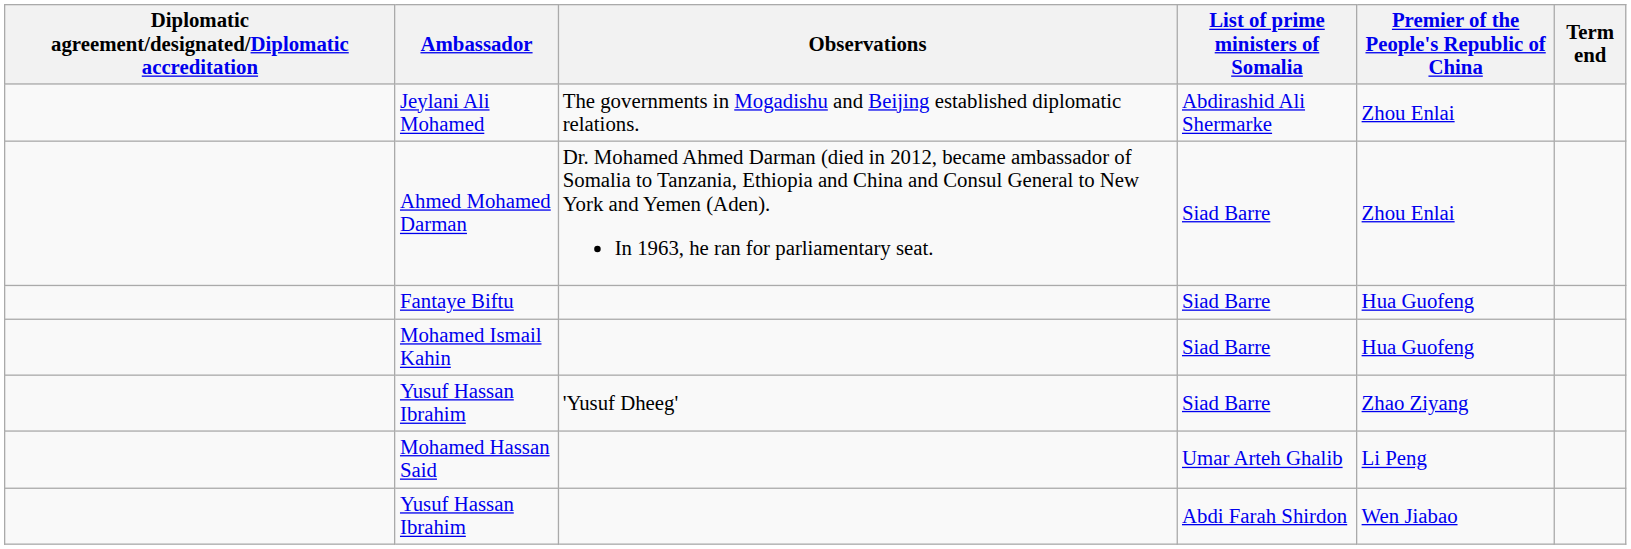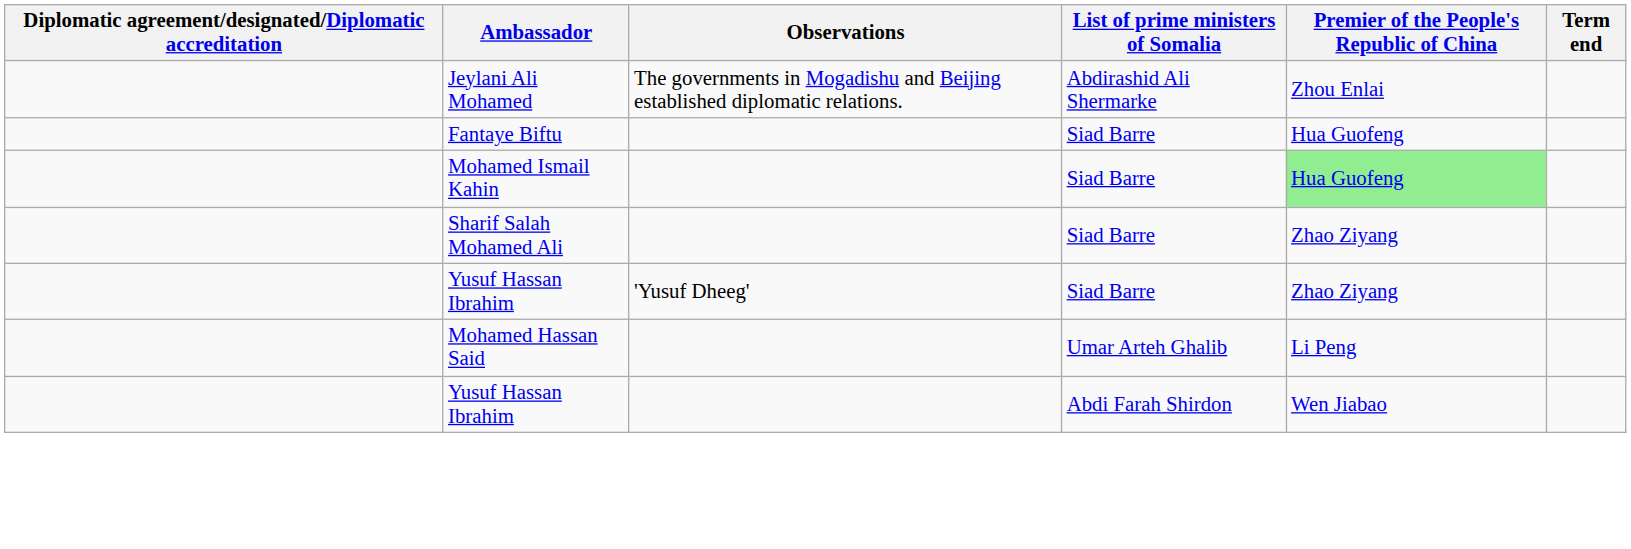- row: Ahmed Mohamed Darman | Dr. Mohamed Ahmed Darman (died in 2012, became ambassador of Somalia to Tanzania, Ethiopia and China and Consul General to New York and Yemen (Aden). In 1963, he ran for parliamentary seat. | Siad Barre | Zhou Enlai
Mohamed Ismail Kahin | Premier of the People's Republic of China: no background -> lightgreen background
+ row: Sharif Salah Mohamed Ali | Siad Barre | Zhao Ziyang
